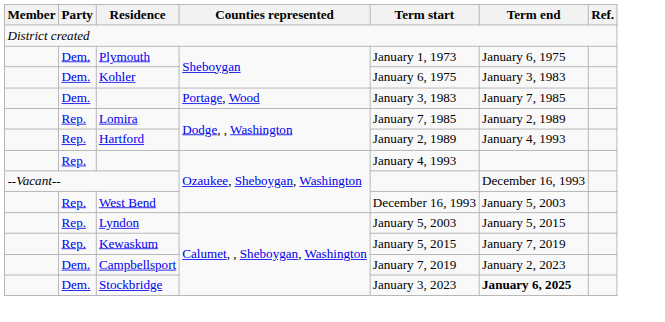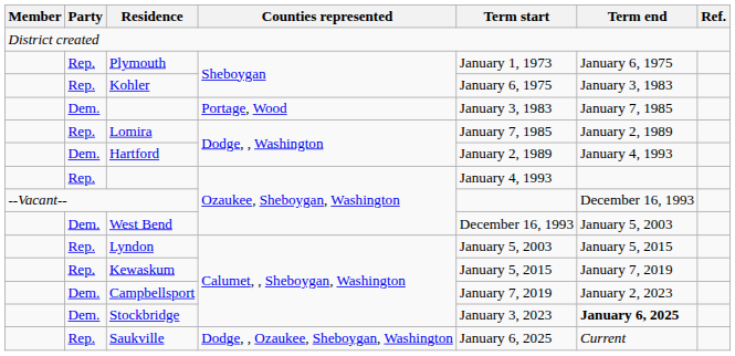Plymouth | Party: Dem. -> Rep.
Kohler | Party: Dem. -> Rep.
Hartford | Party: Rep. -> Dem.
West Bend | Party: Rep. -> Dem.
+ row: Rep. | Saukville | Dodge, , Ozaukee, Sheboygan, Washington | January 6, 2025 | Current
